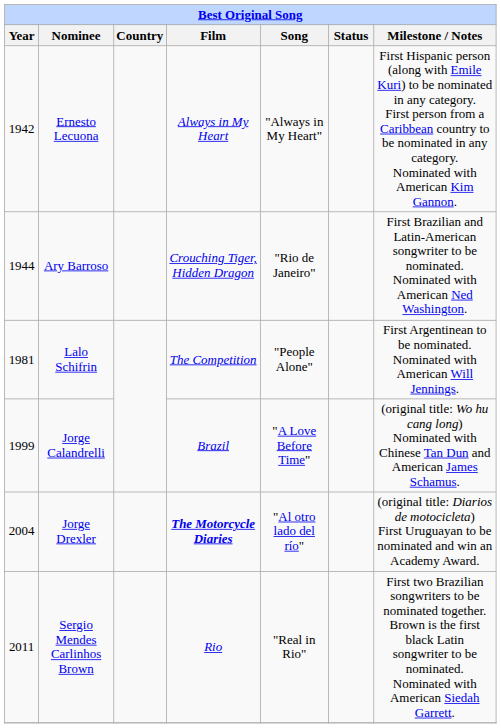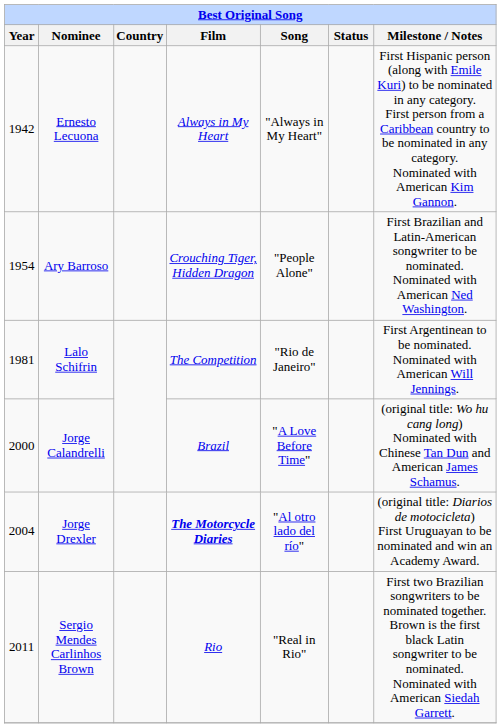Ary Barroso | Year: 1944 -> 1954
Ary Barroso | Song: "Rio de Janeiro" -> "People Alone"
Lalo Schifrin | Song: "People Alone" -> "Rio de Janeiro"
Jorge Calandrelli | Year: 1999 -> 2000
